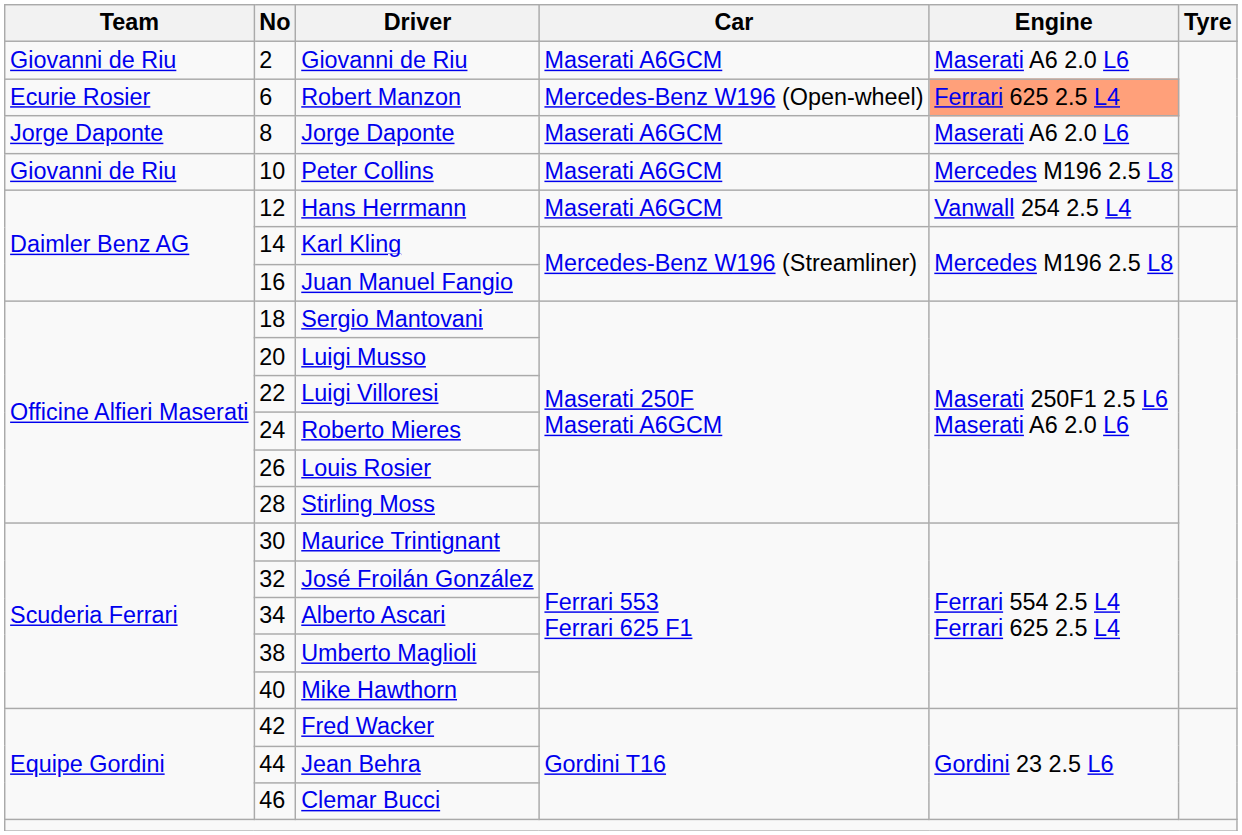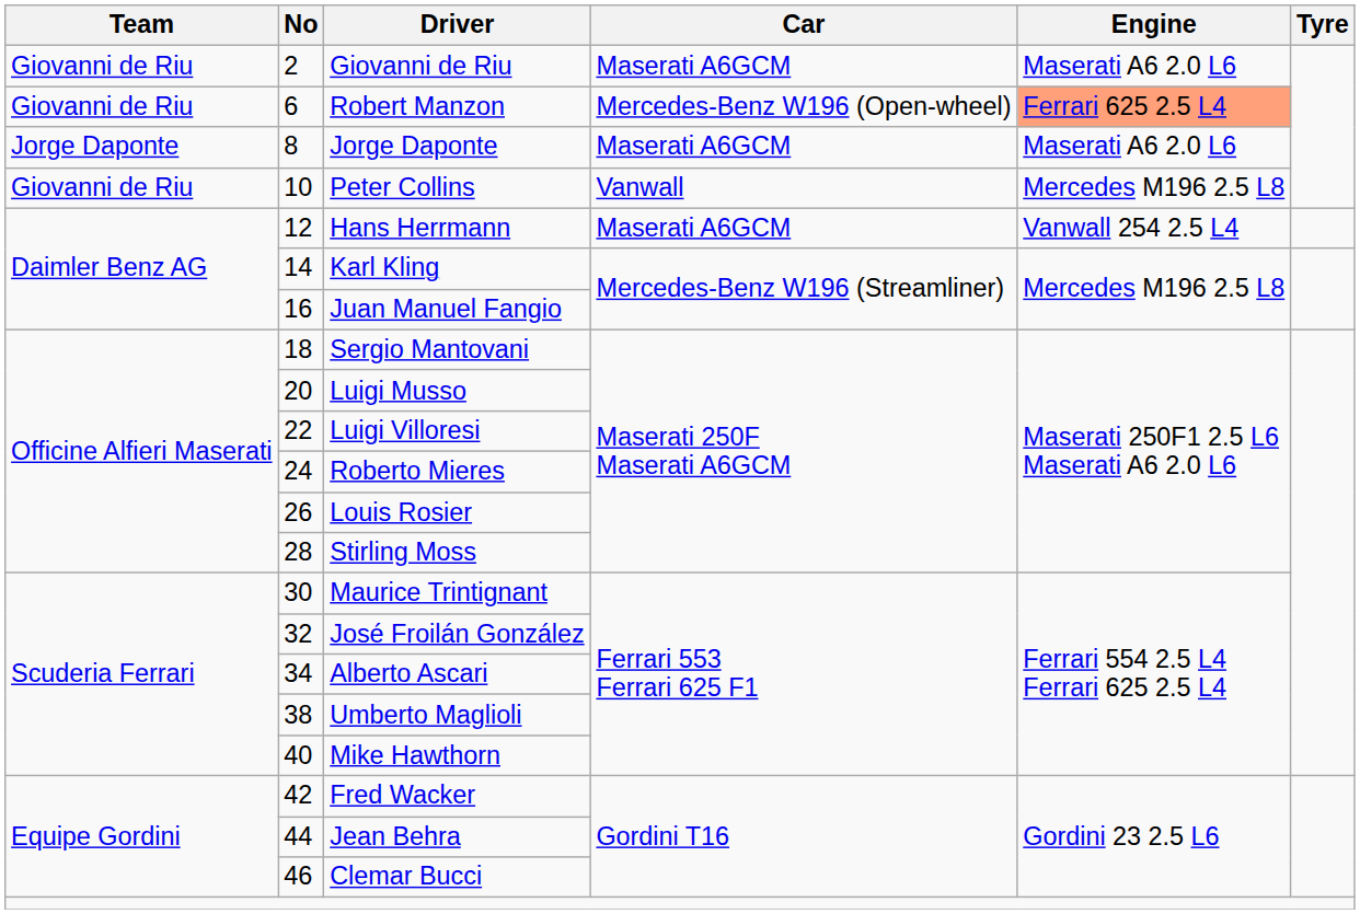Robert Manzon | Team: Ecurie Rosier -> Giovanni de Riu
Peter Collins | Car: Maserati A6GCM -> Vanwall
